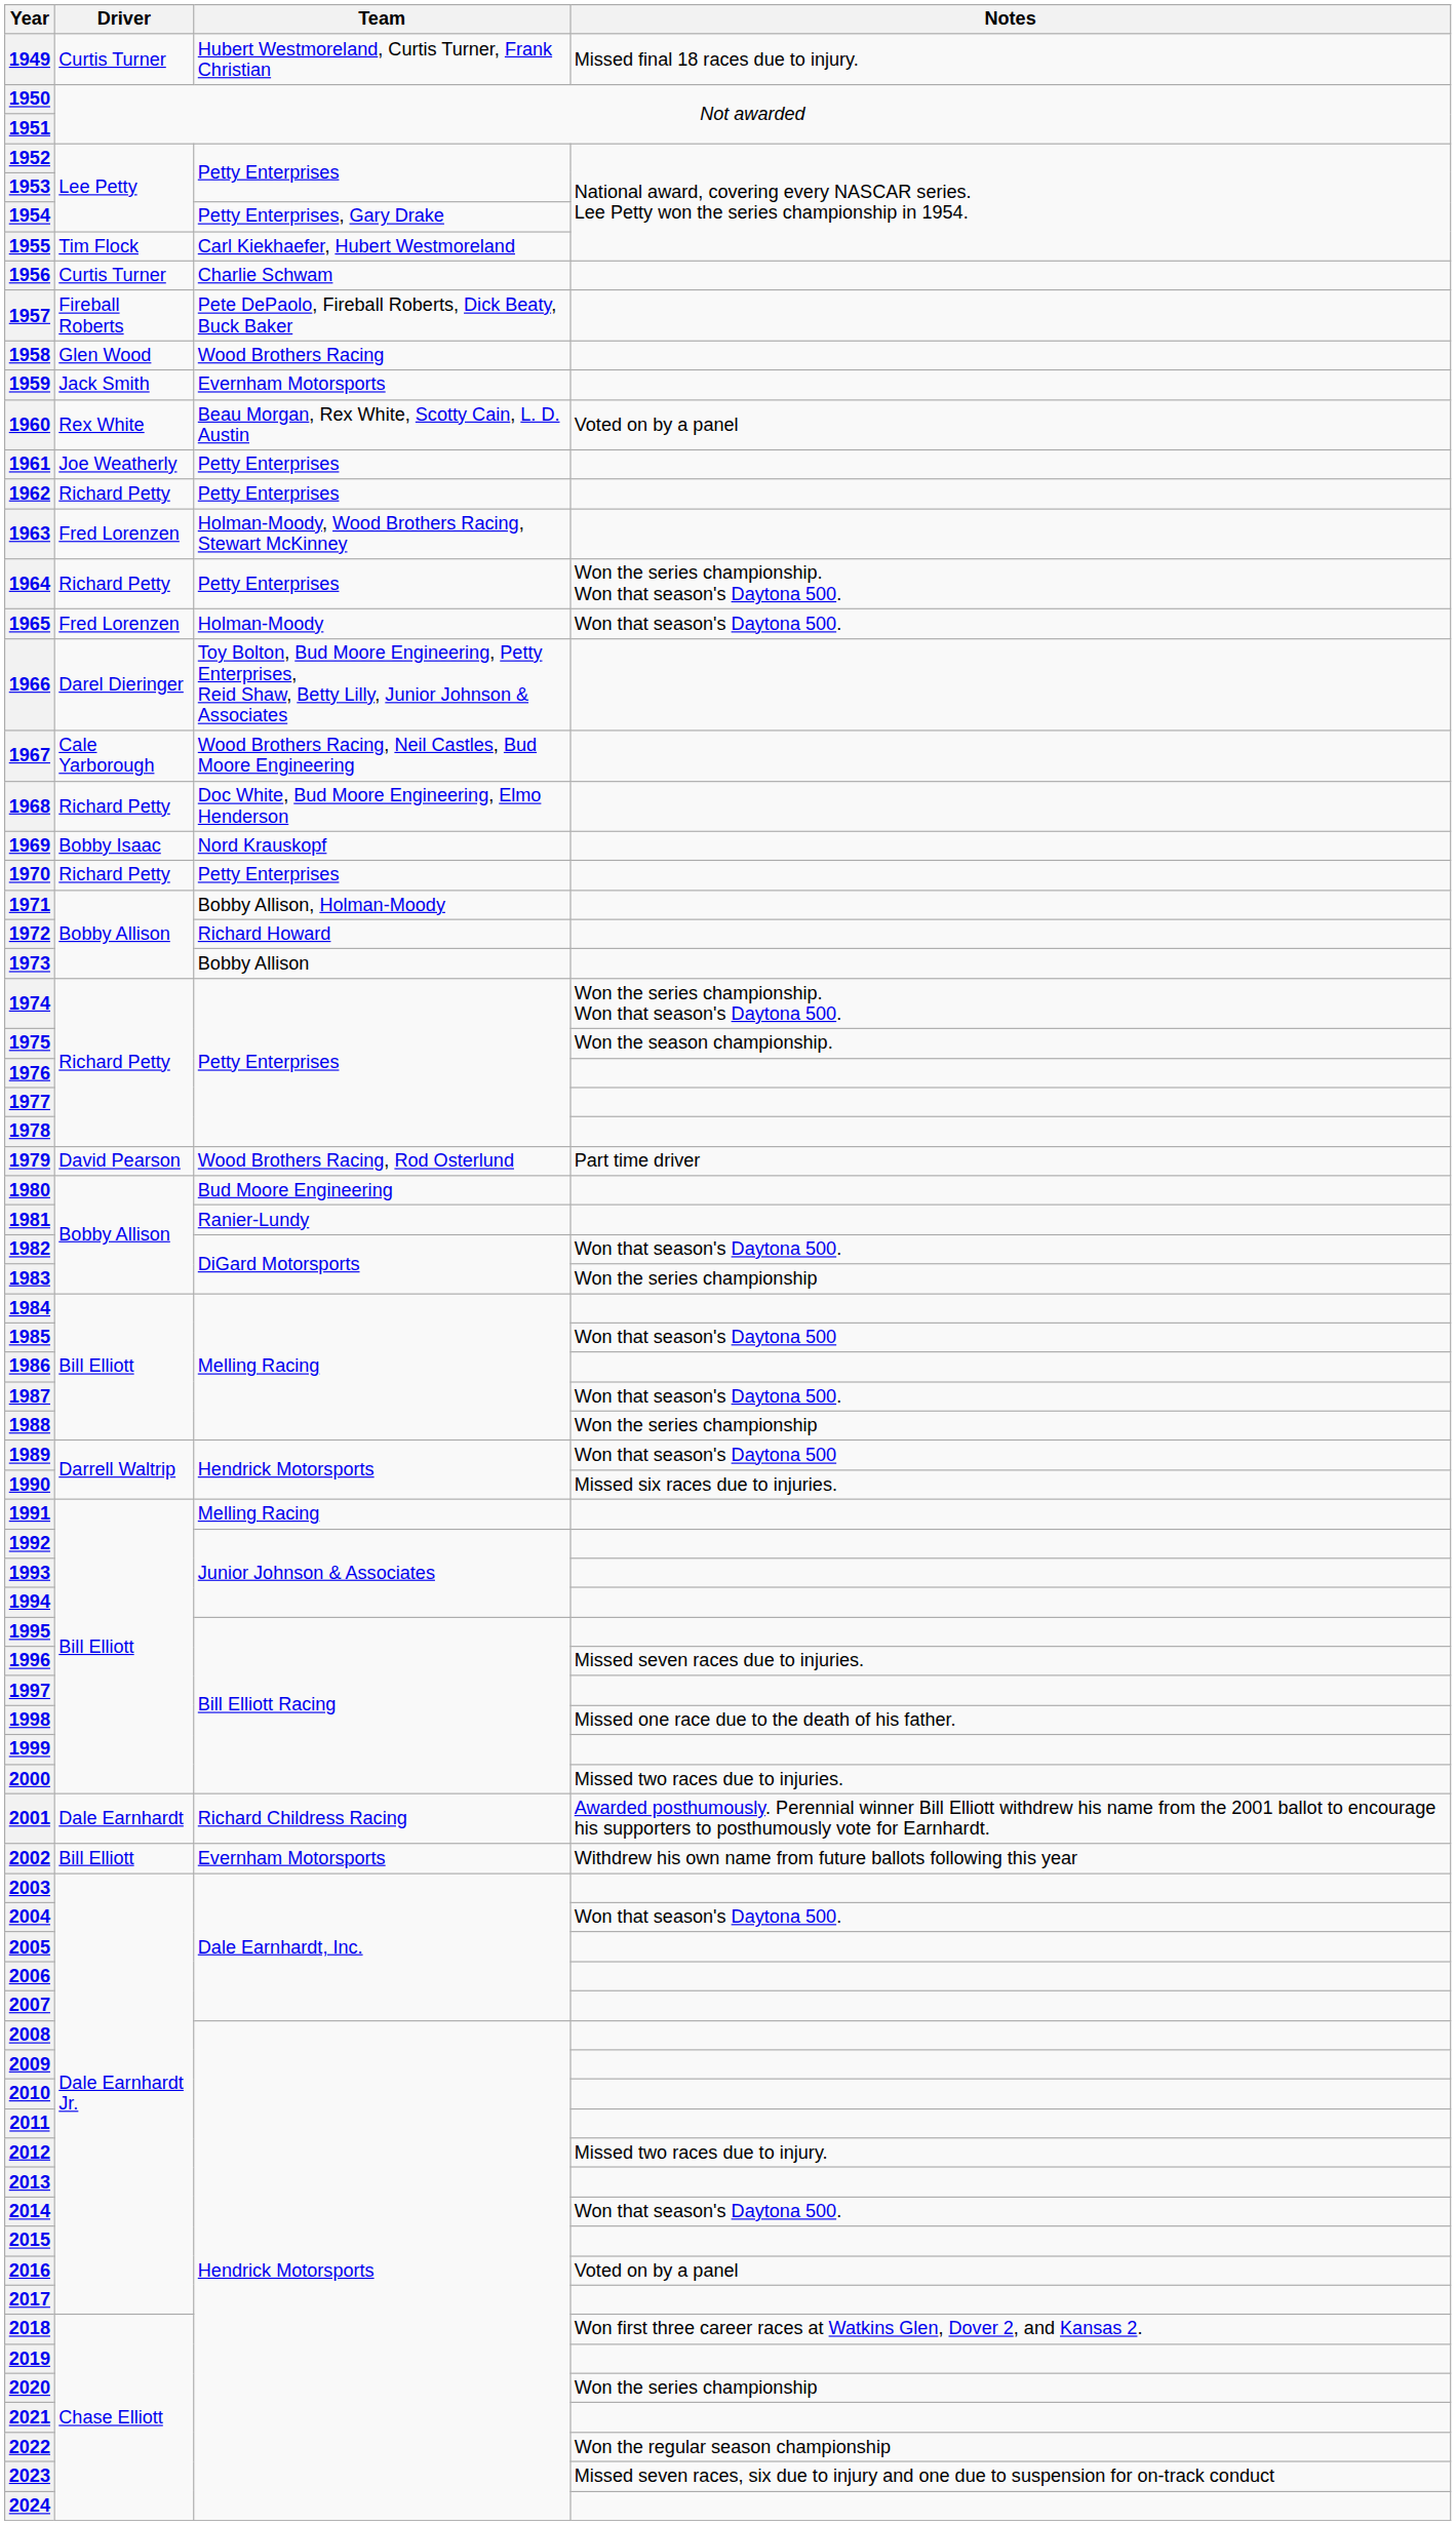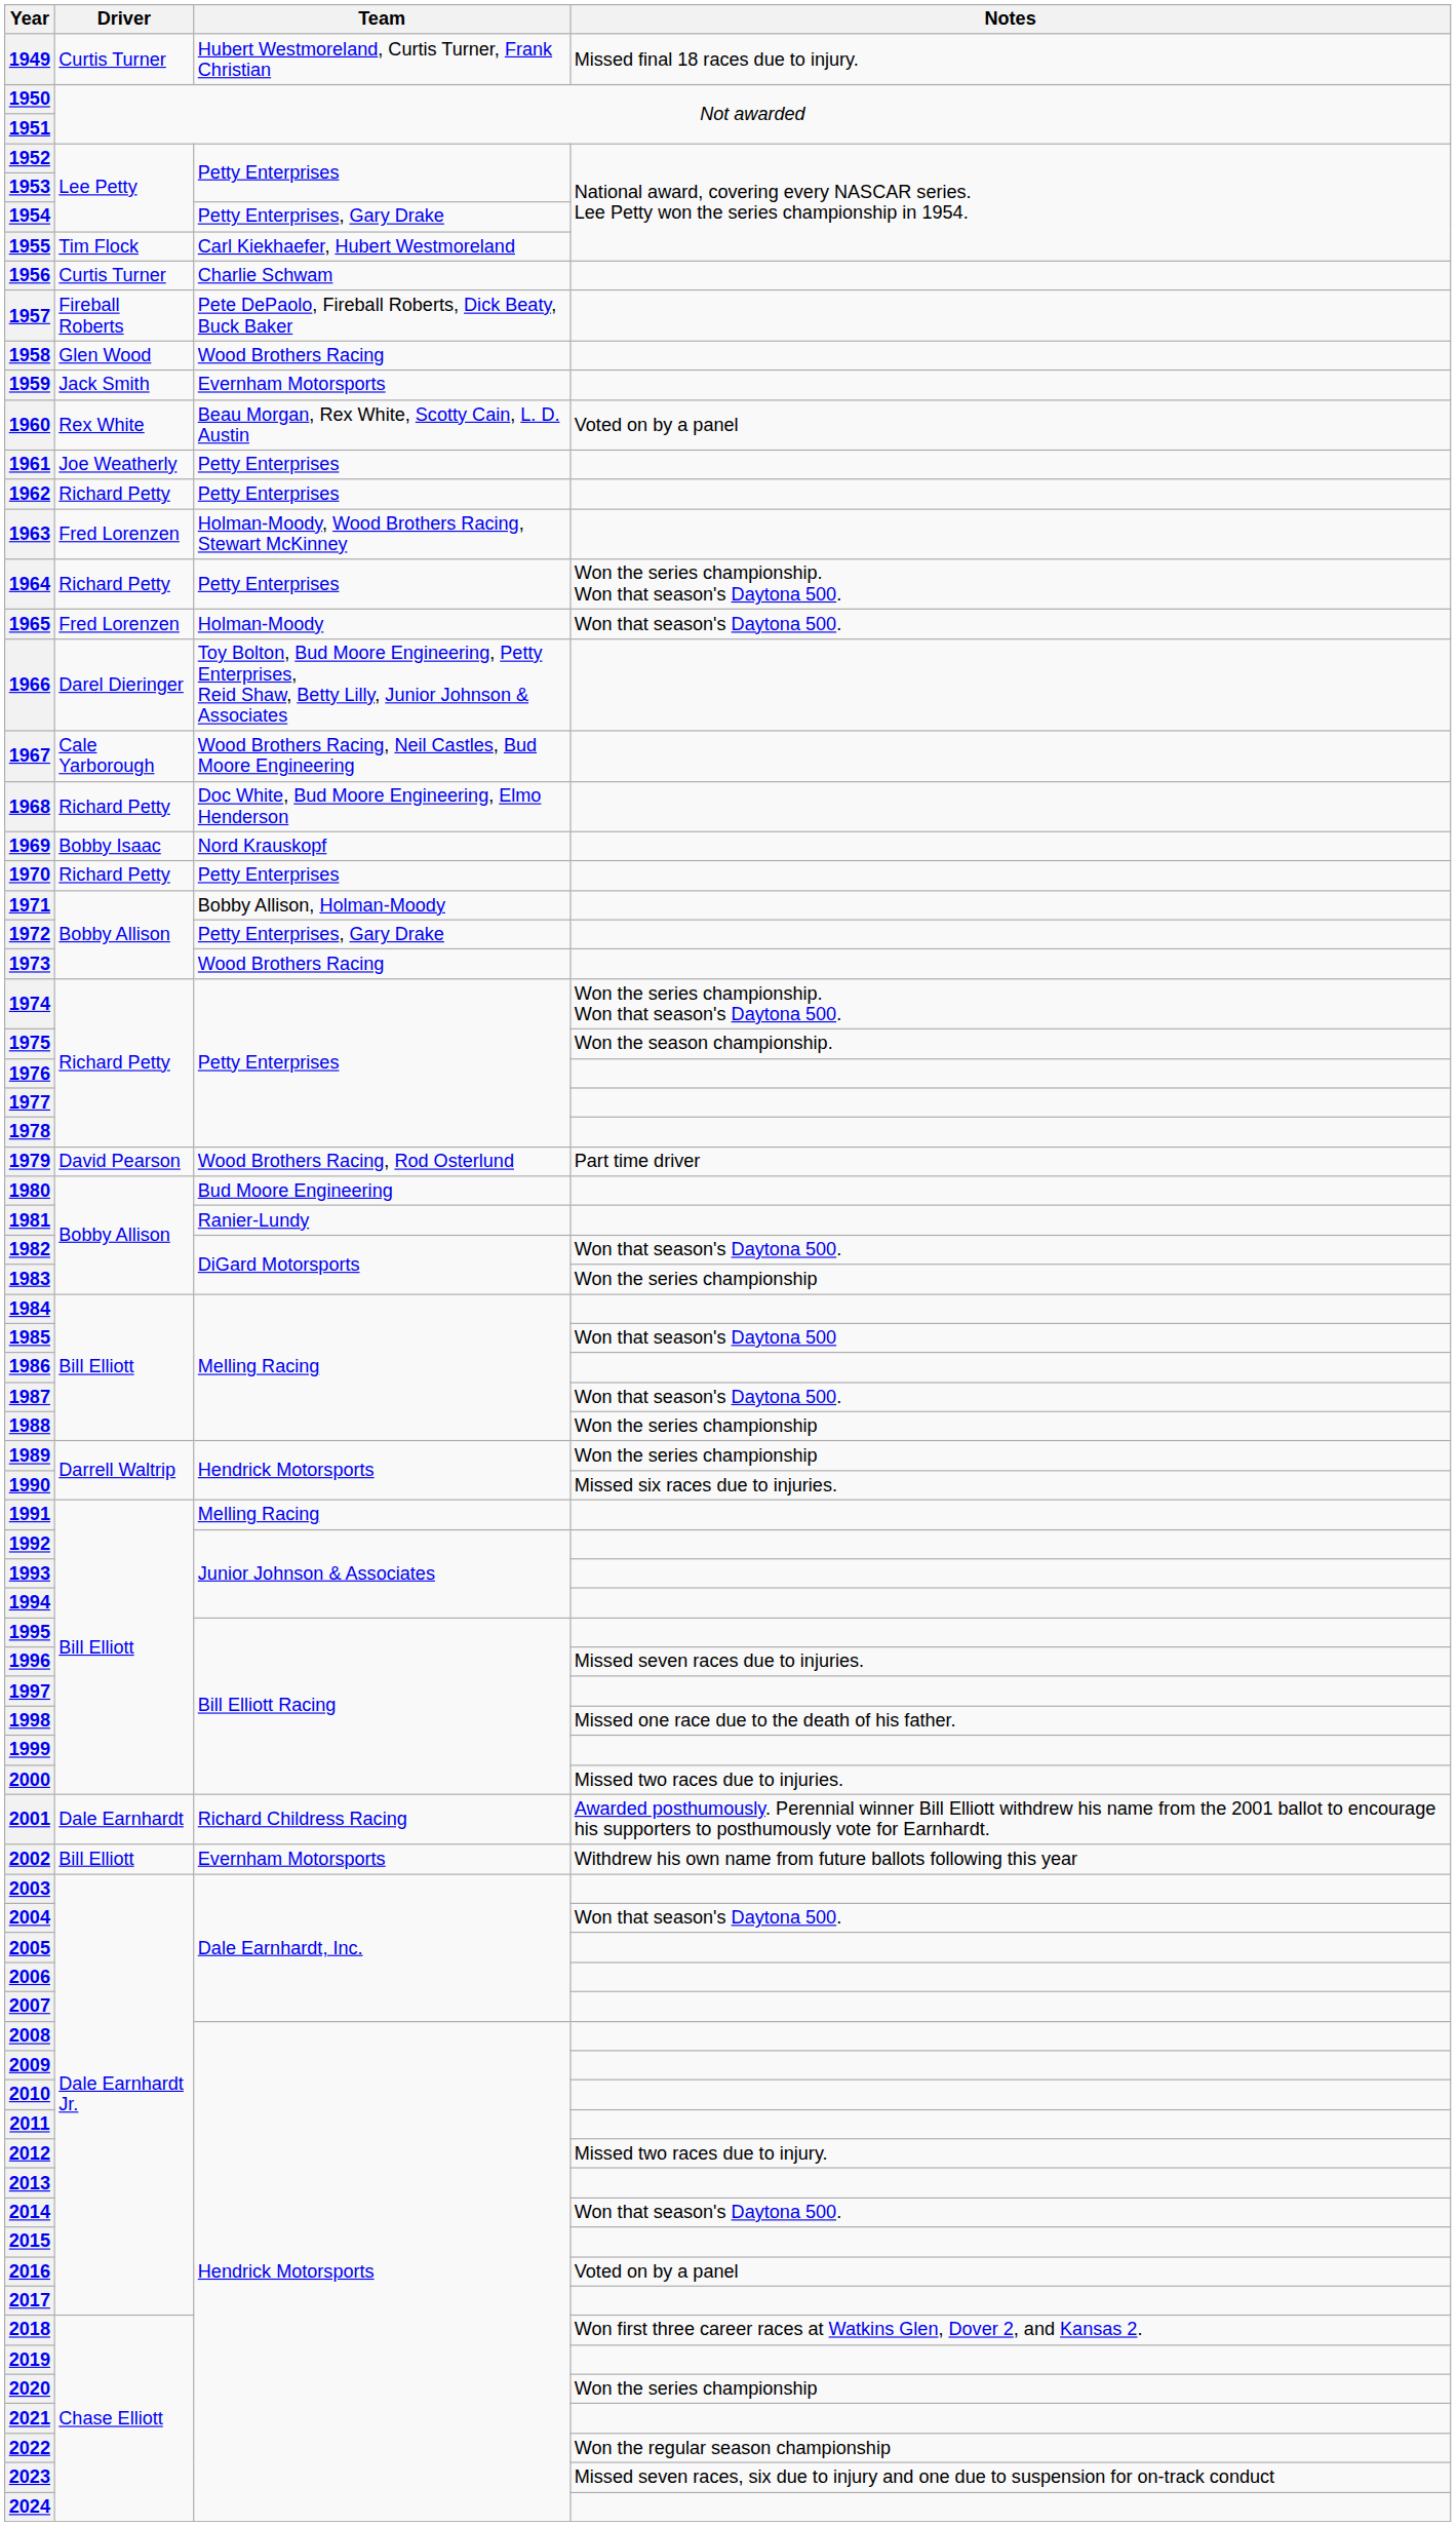1972 | Team: Richard Howard -> Petty Enterprises, Gary Drake
1973 | Team: Bobby Allison -> Wood Brothers Racing
1989 | Notes: Won that season's Daytona 500 -> Won the series championship
